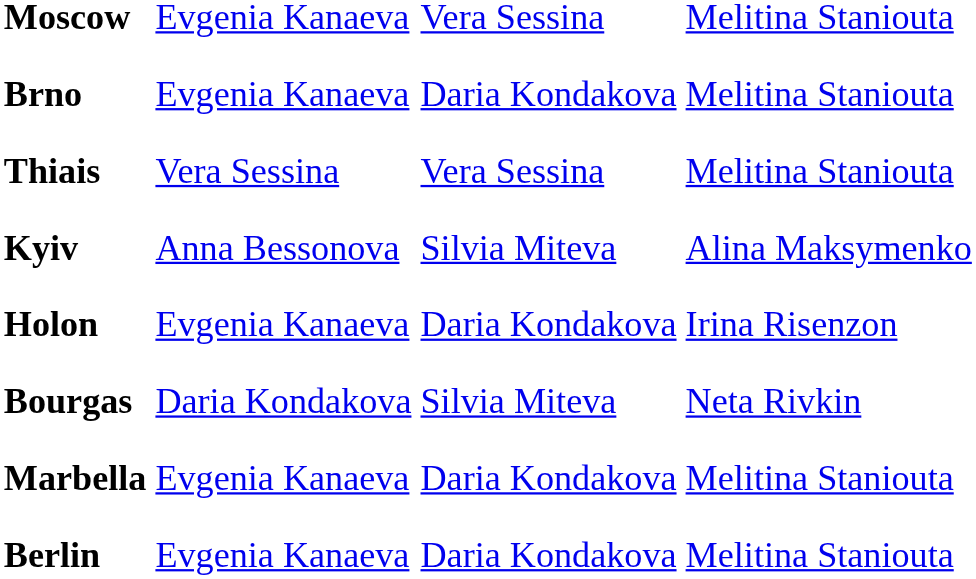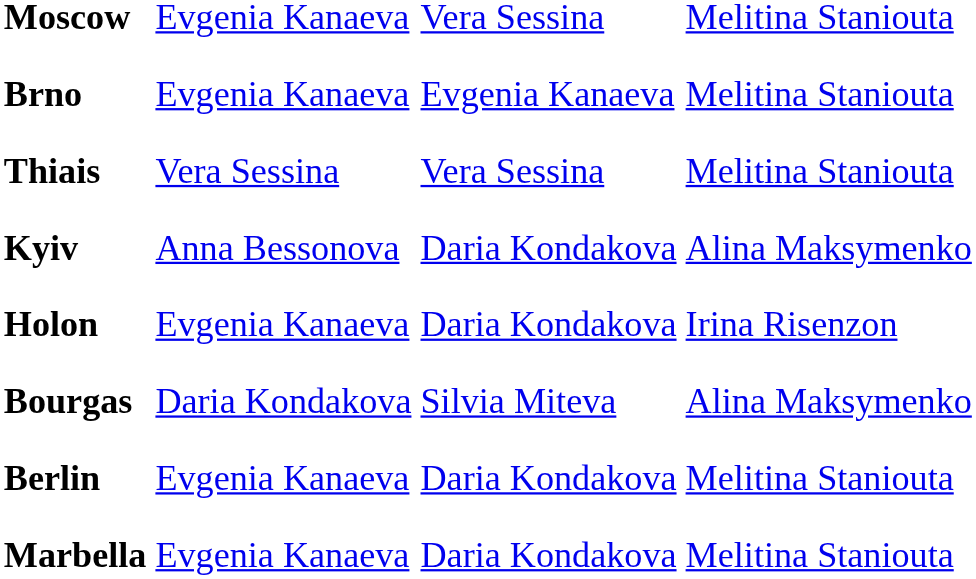Brno | column 3: Daria Kondakova -> Evgenia Kanaeva
Kyiv | column 3: Silvia Miteva -> Daria Kondakova
Bourgas | column 4: Neta Rivkin -> Alina Maksymenko
rows swapped: Marbella <-> Berlin
